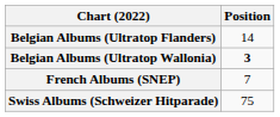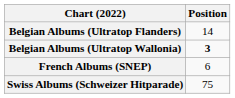French Albums (SNEP) | Position: 7 -> 6
